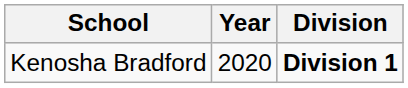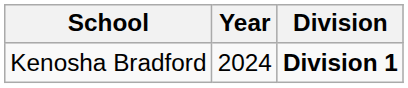Kenosha Bradford | Year: 2020 -> 2024
